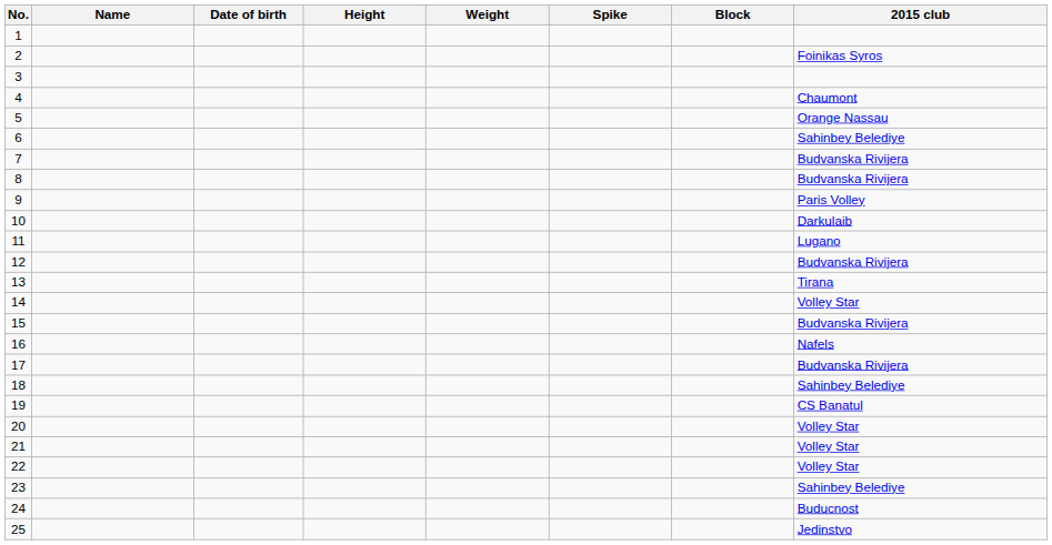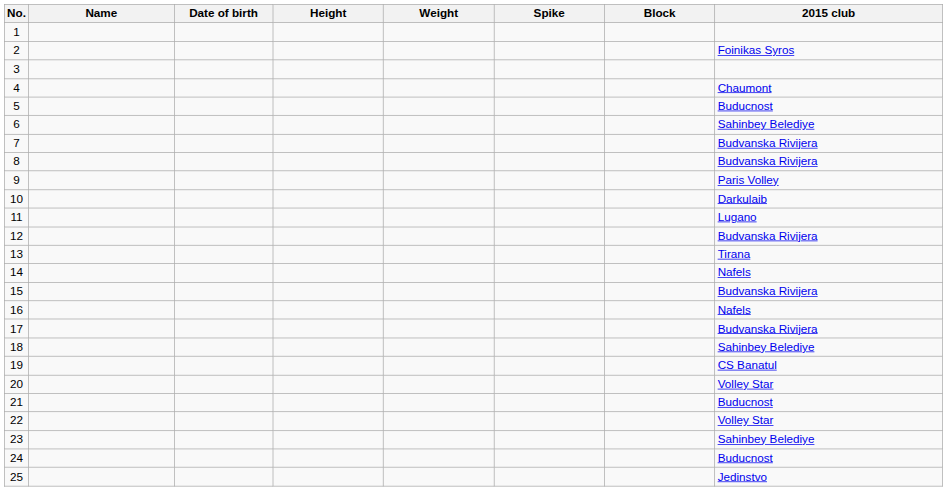5 | 2015 club: Orange Nassau -> Buducnost
14 | 2015 club: Volley Star -> Nafels
21 | 2015 club: Volley Star -> Buducnost
